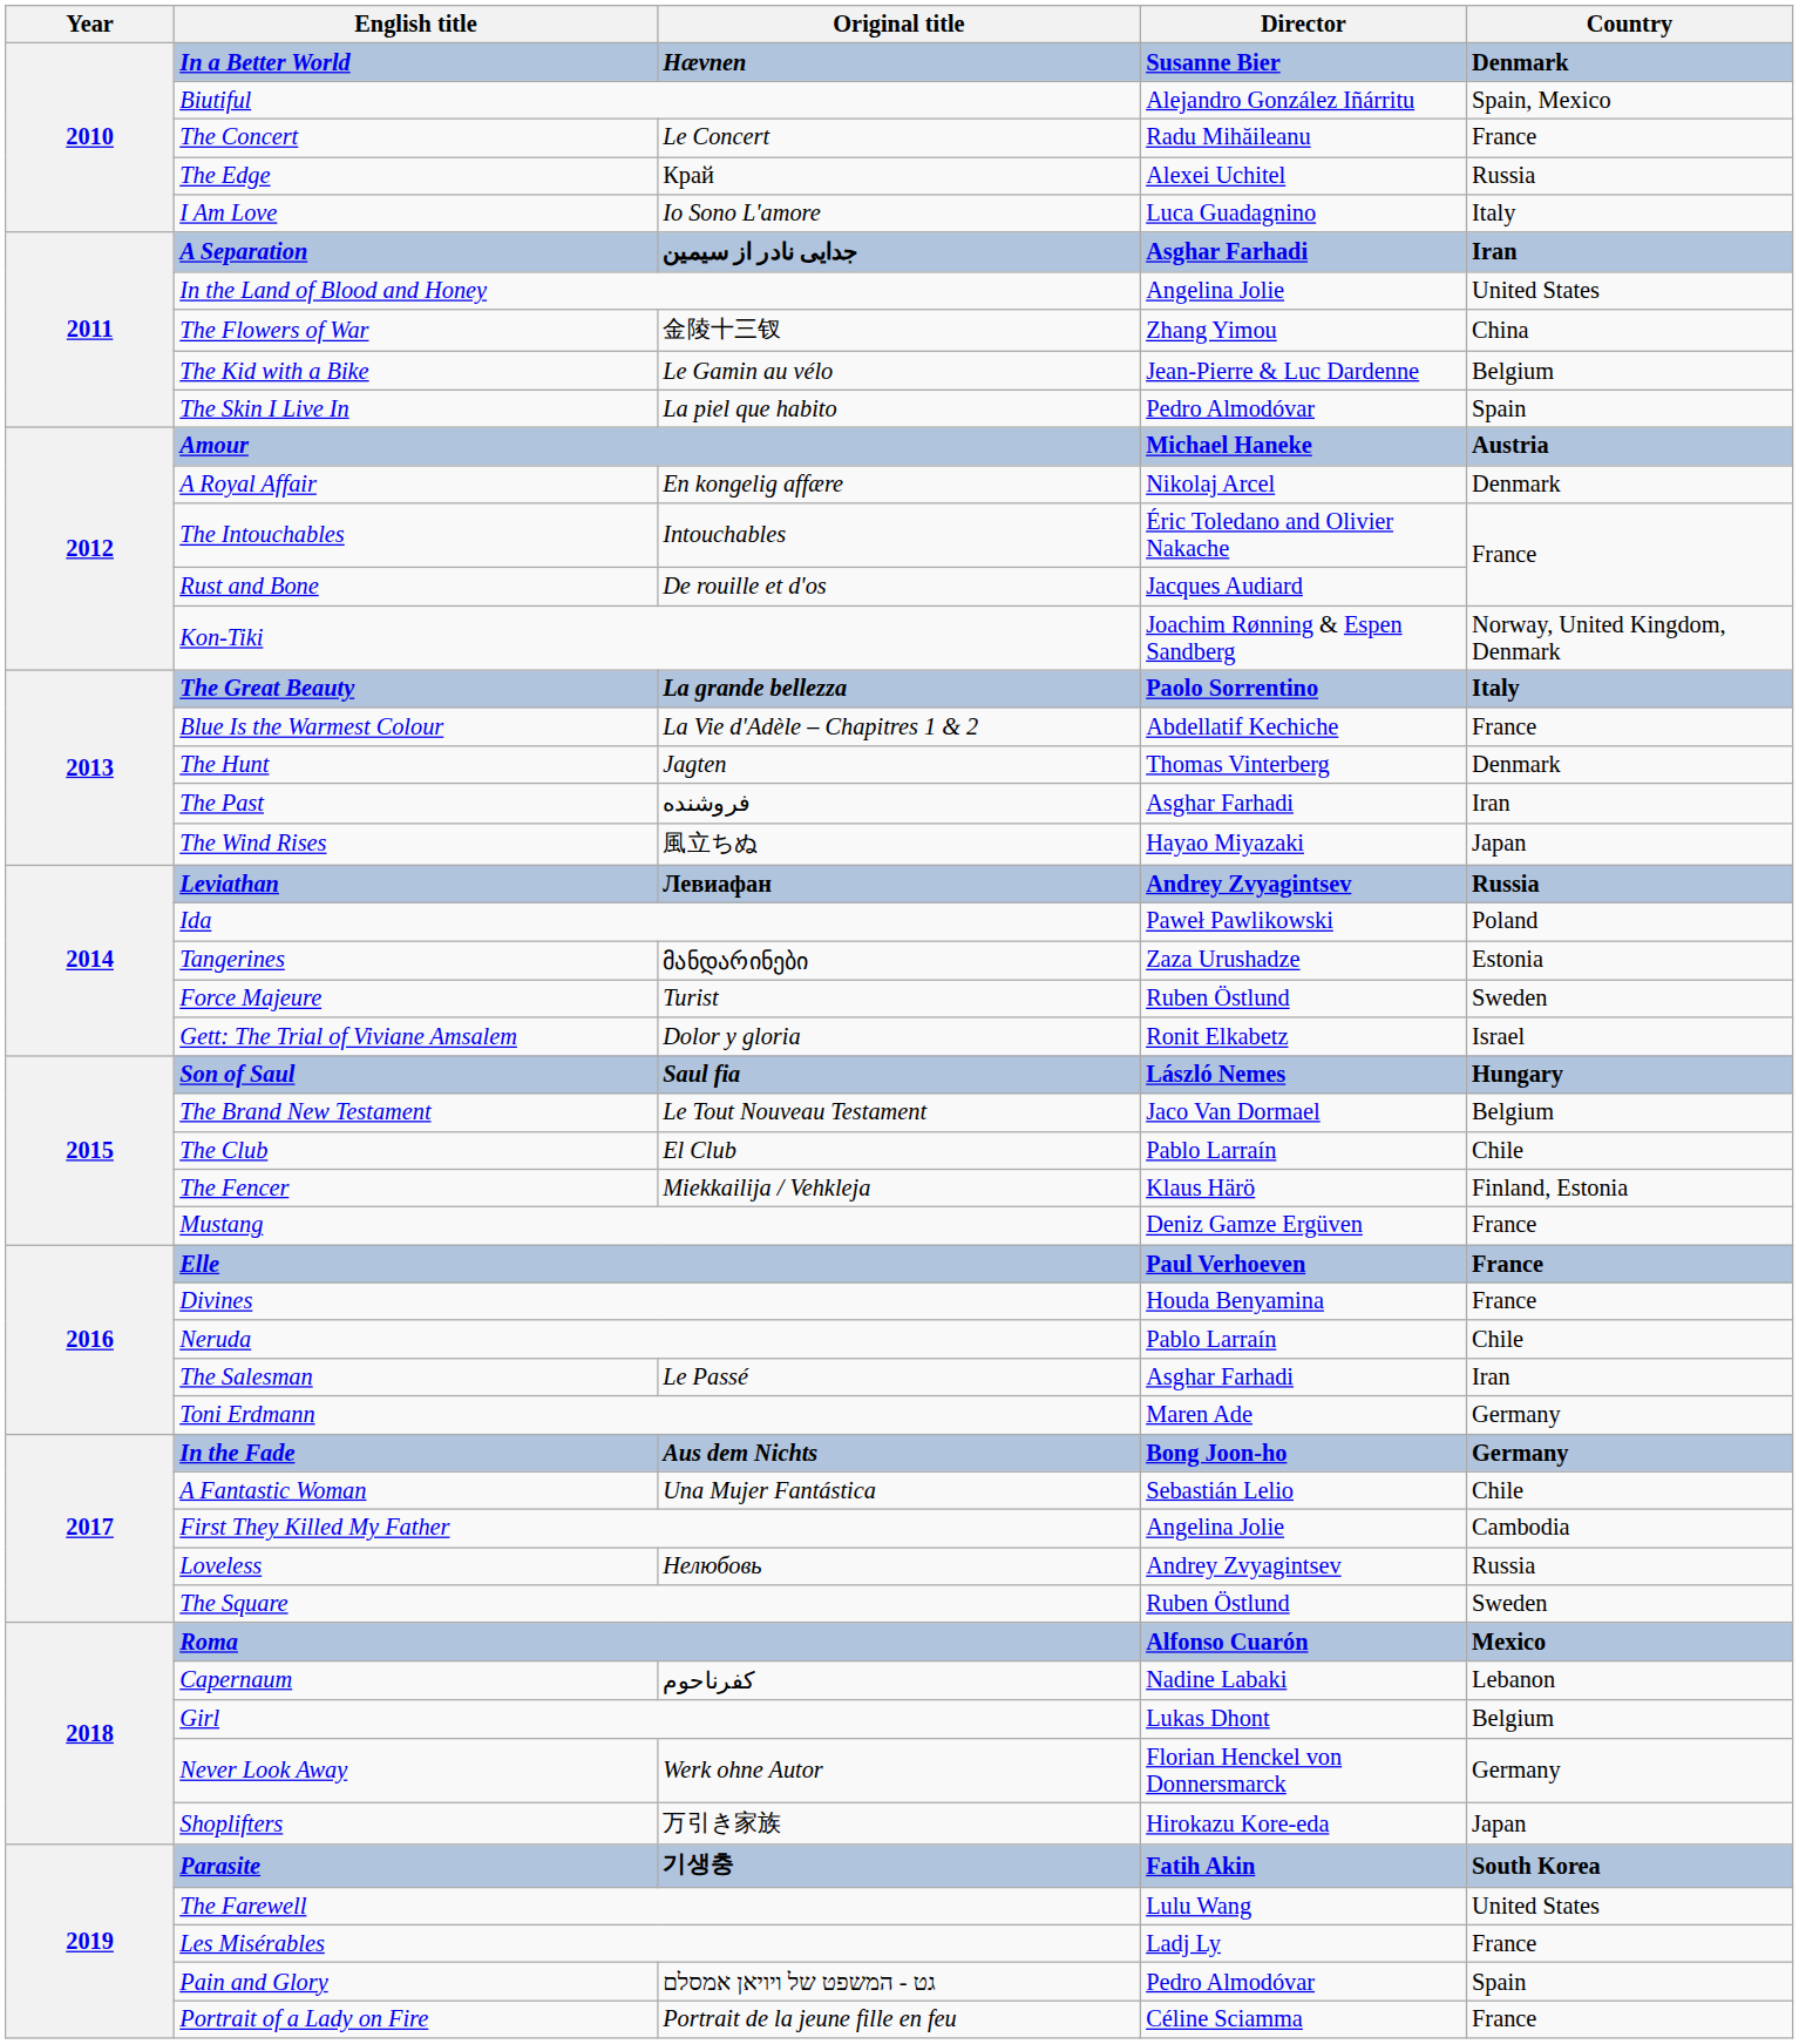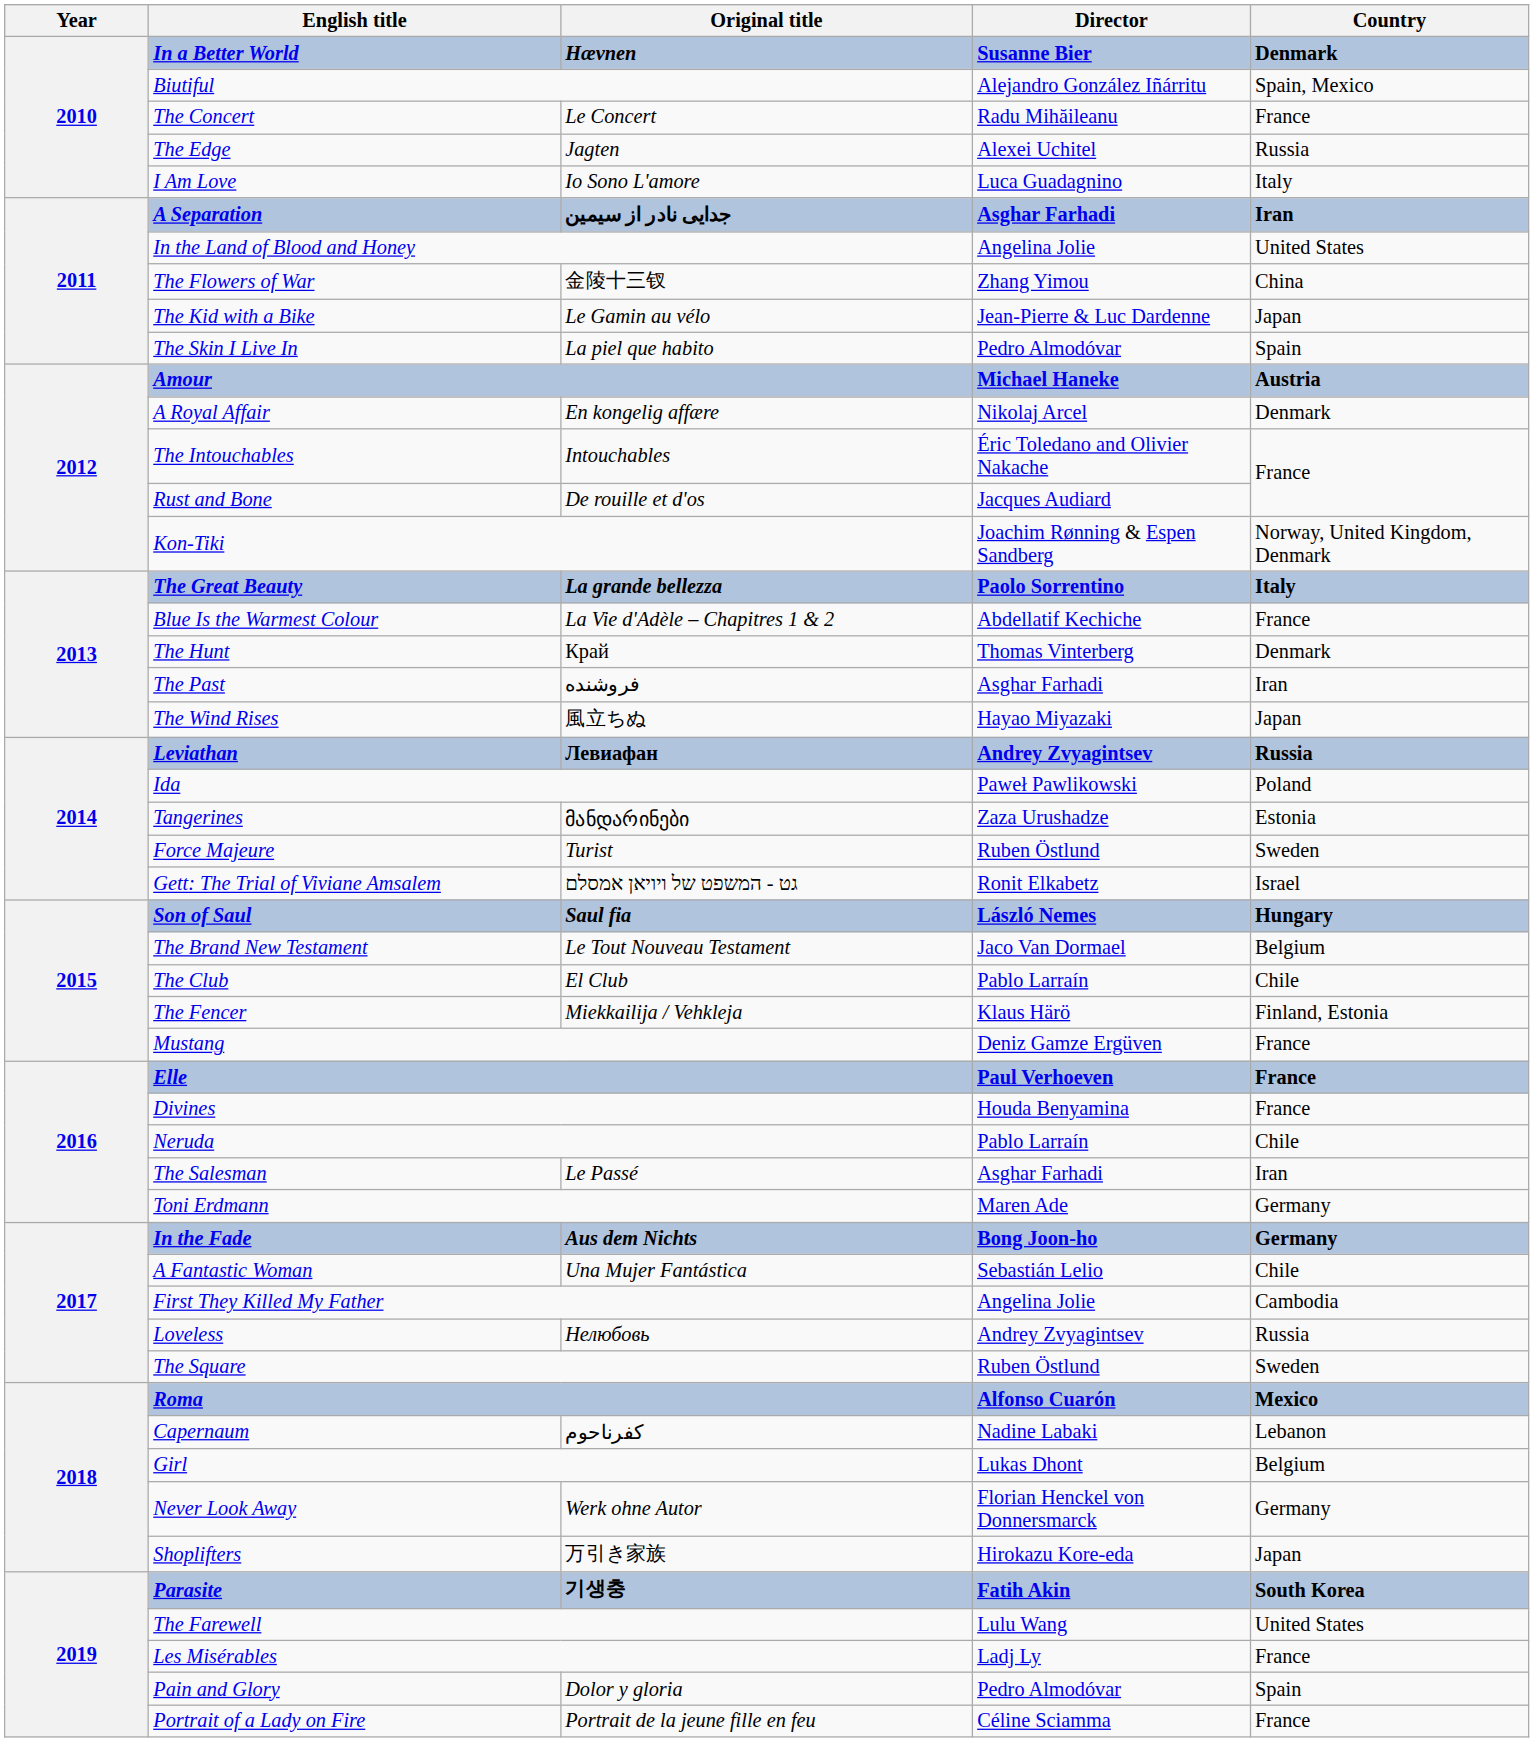The Edge | Original title: Край -> Jagten
The Kid with a Bike | Country: Belgium -> Japan
The Hunt | Original title: Jagten -> Край
Gett: The Trial of Viviane Amsalem | Original title: Dolor y gloria -> גט - המשפט של ויויאן אמסלם
Pain and Glory | Original title: גט - המשפט של ויויאן אמסלם -> Dolor y gloria
